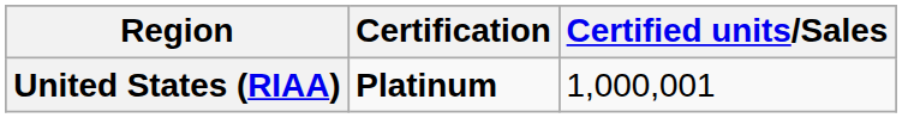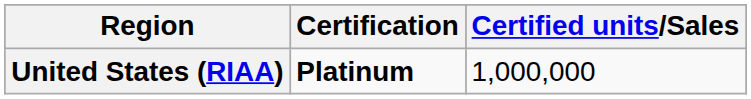United States (RIAA) | Certified units/Sales: 1,000,001 -> 1,000,000
